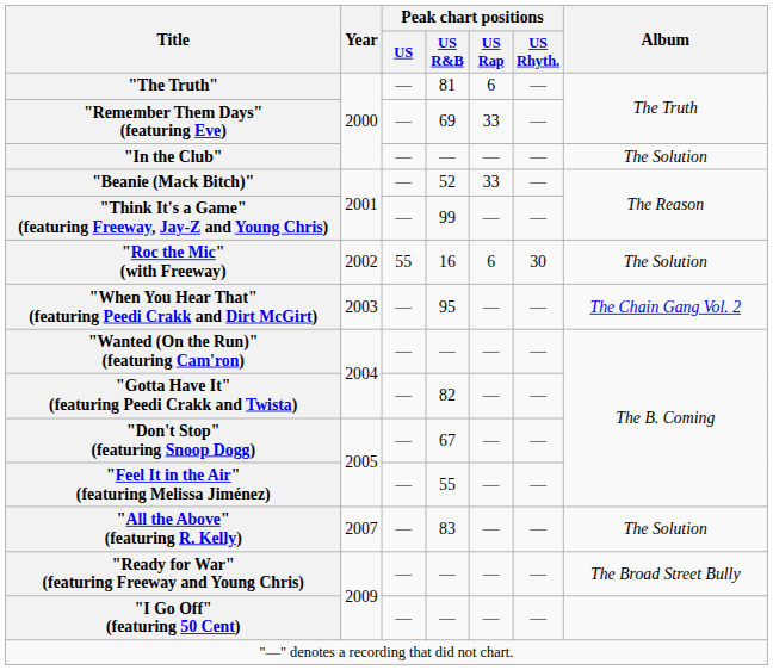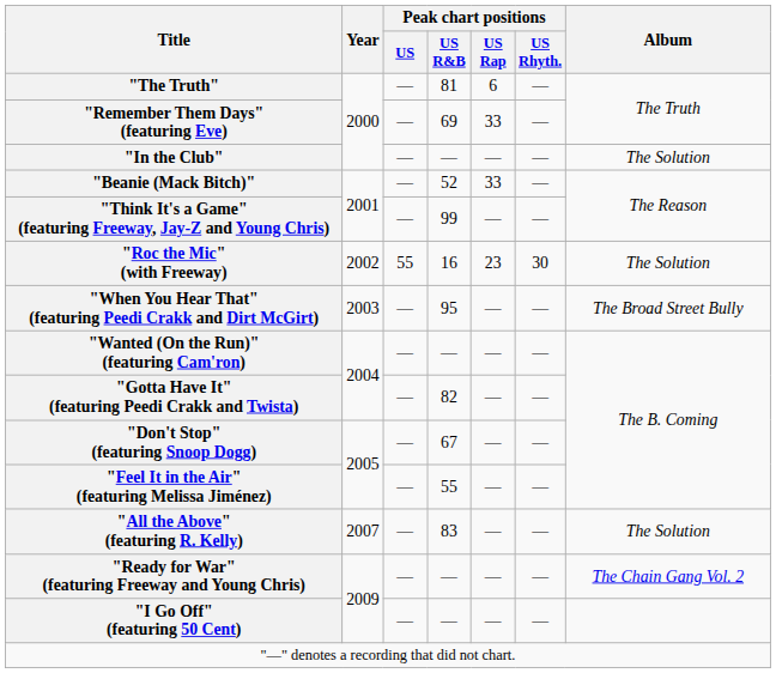"Roc the Mic" (with Freeway) | Peak chart positions / US Rap: 6 -> 23
"When You Hear That" (featuring Peedi Crakk and Dirt McGirt) | Album: The Chain Gang Vol. 2 -> The Broad Street Bully
"Ready for War" (featuring Freeway and Young Chris) | Album: The Broad Street Bully -> The Chain Gang Vol. 2
